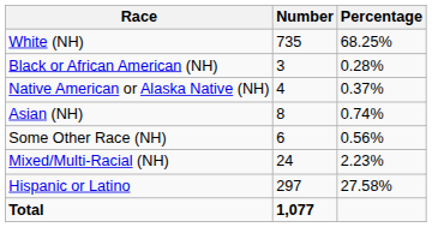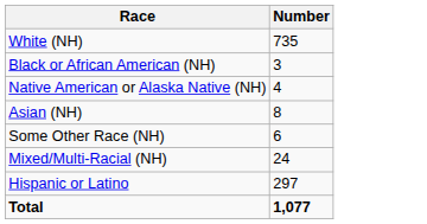- column: Percentage | 68.25% | 0.28% | 0.37% | 0.74% | 0.56% | 2.23% | 27.58%
